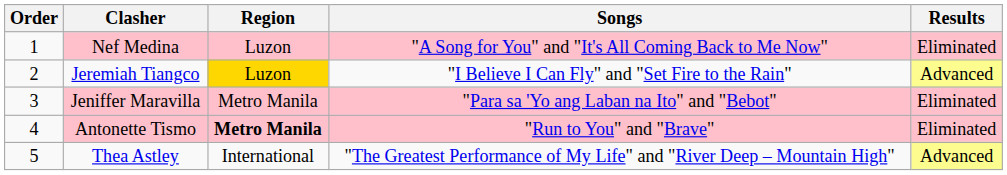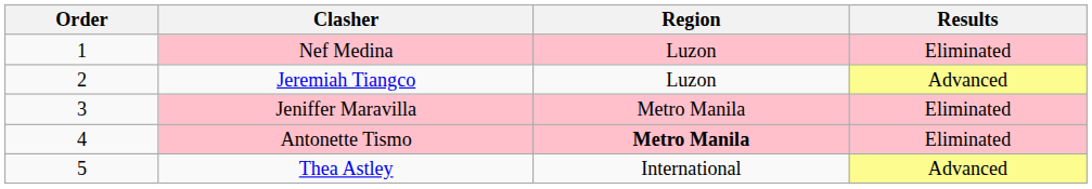- column: Songs | "A Song for You" and "It's All Coming Back to Me Now" | "I Believe I Can Fly" and "Set Fire to the Rain" | "Para sa 'Yo ang Laban na Ito" and "Bebot" | "Run to You" and "Brave" | "The Greatest Performance of My Life" and "River Deep – Mountain High"
Jeremiah Tiangco | Region: gold background -> no background
